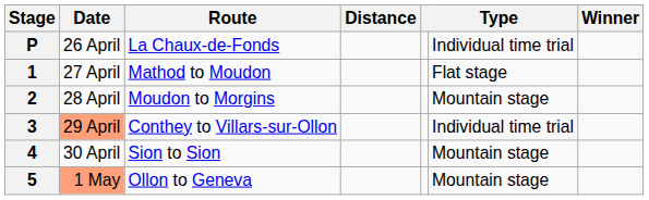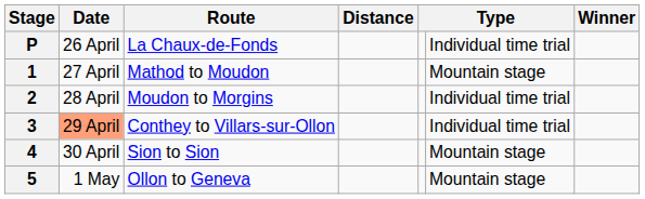1 | column 6: Flat stage -> Mountain stage
2 | column 6: Mountain stage -> Individual time trial
5 | Date: lightsalmon background -> no background
